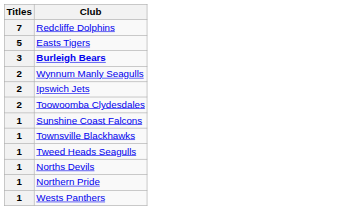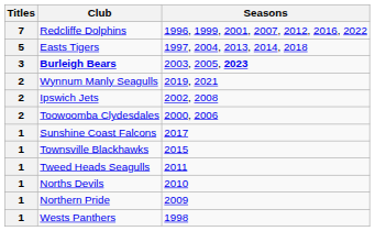+ column: Seasons | 1996, 1999, 2001, 2007, 2012, 2016, 2022 | 1997, 2004, 2013, 2014, 2018 | 2003, 2005, 2023 | 2019, 2021 | 2002, 2008 | 2000, 2006 | 2017 | 2015 | 2011 | 2010 | 2009 | 1998
